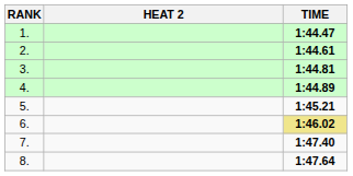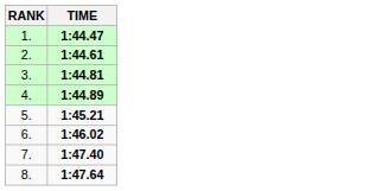- column: HEAT 2
6. | TIME: khaki background -> no background
